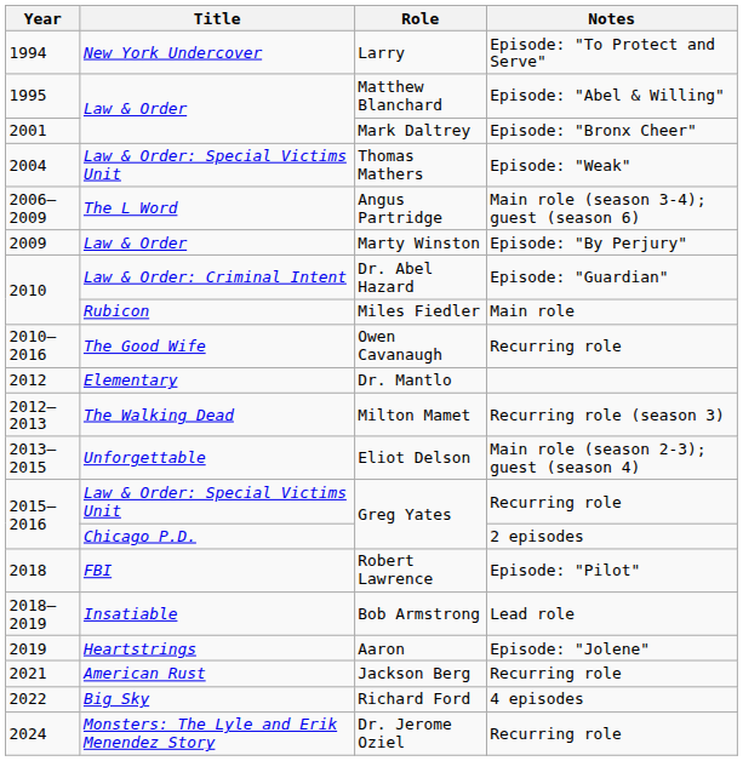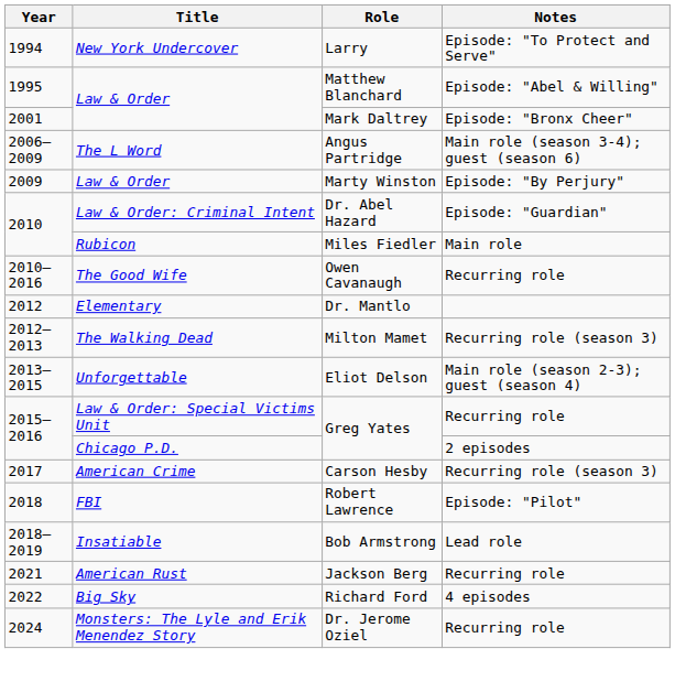- row: 2004 | Law & Order: Special Victims Unit | Thomas Mathers | Episode: "Weak"
+ row: 2017 | American Crime | Carson Hesby | Recurring role (season 3)
- row: 2019 | Heartstrings | Aaron | Episode: "Jolene"
